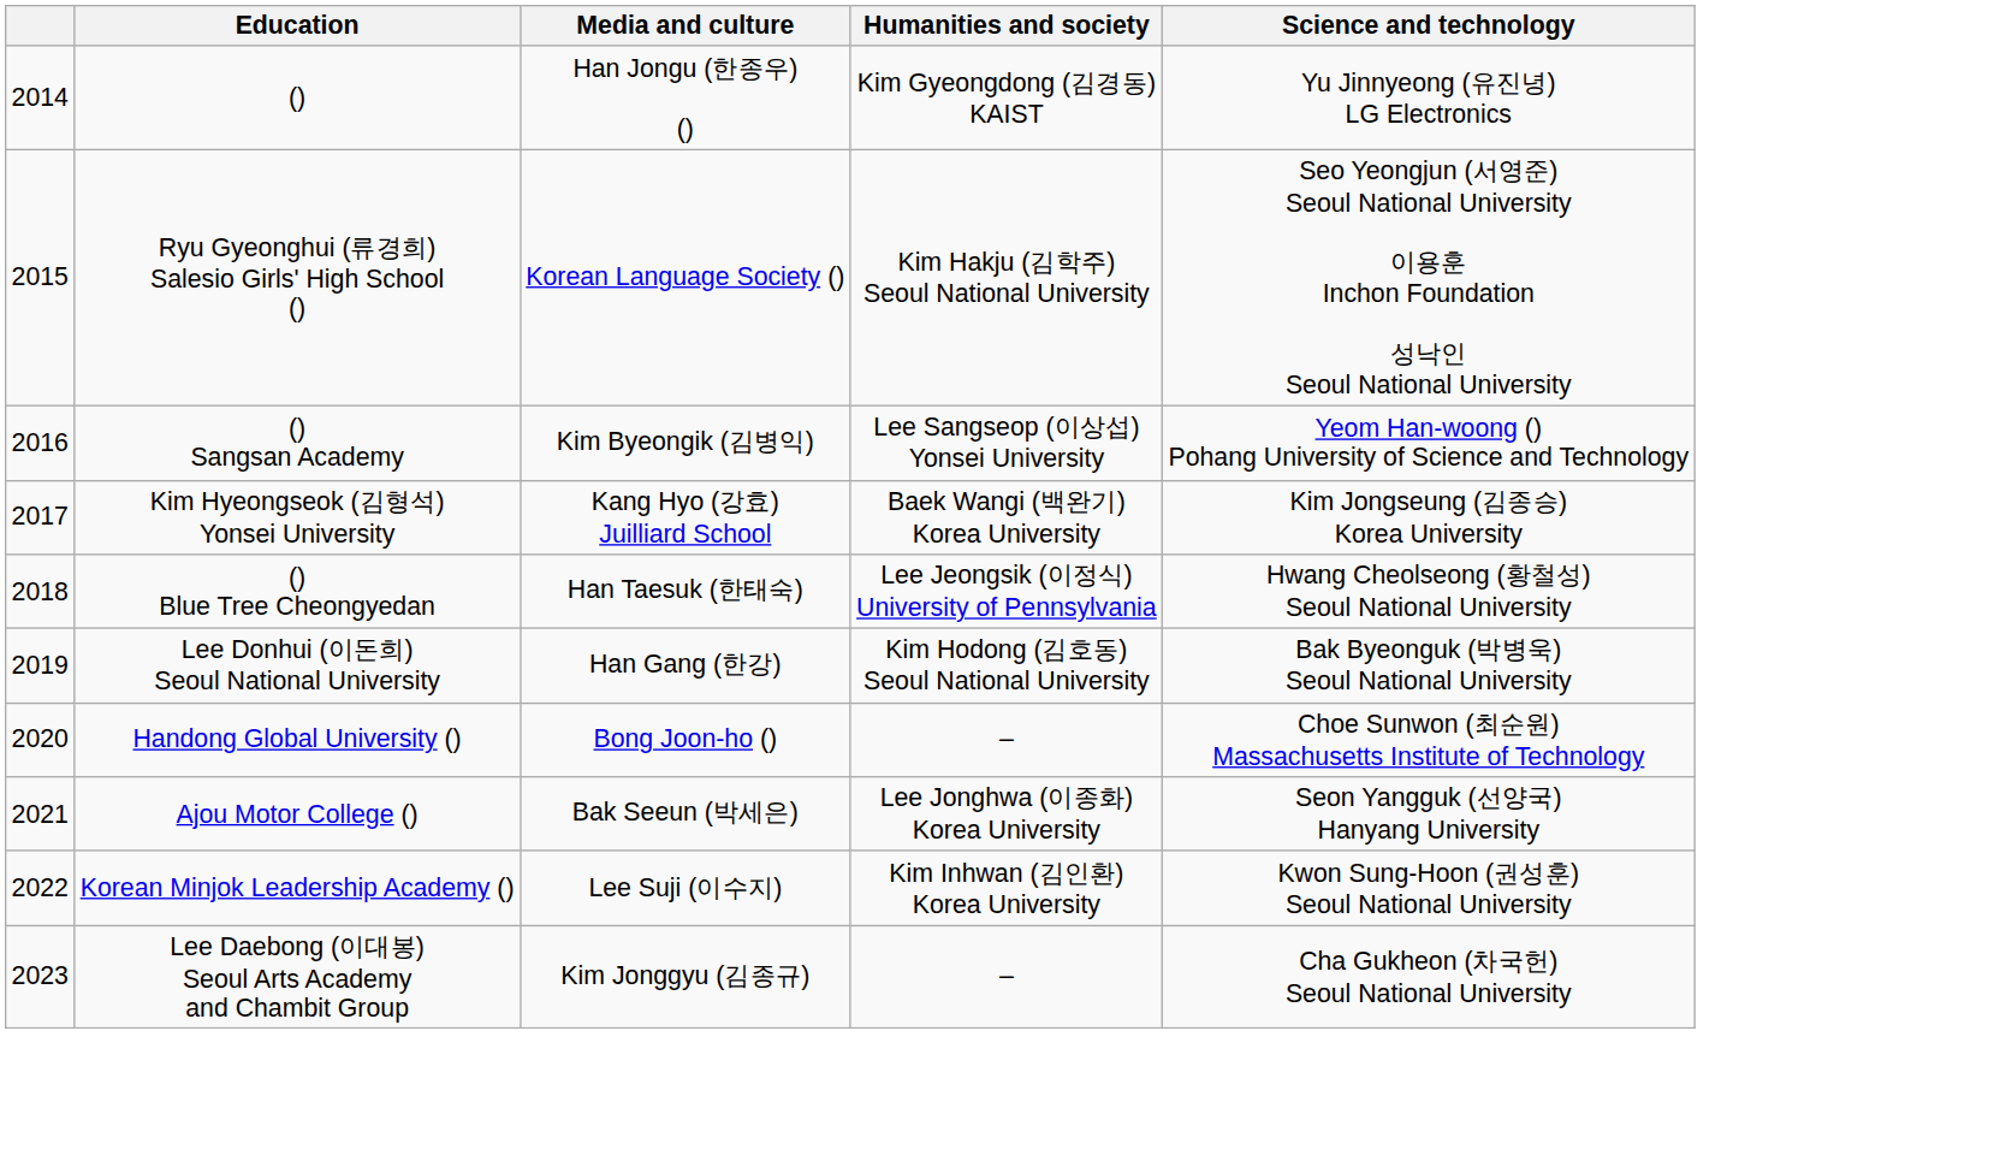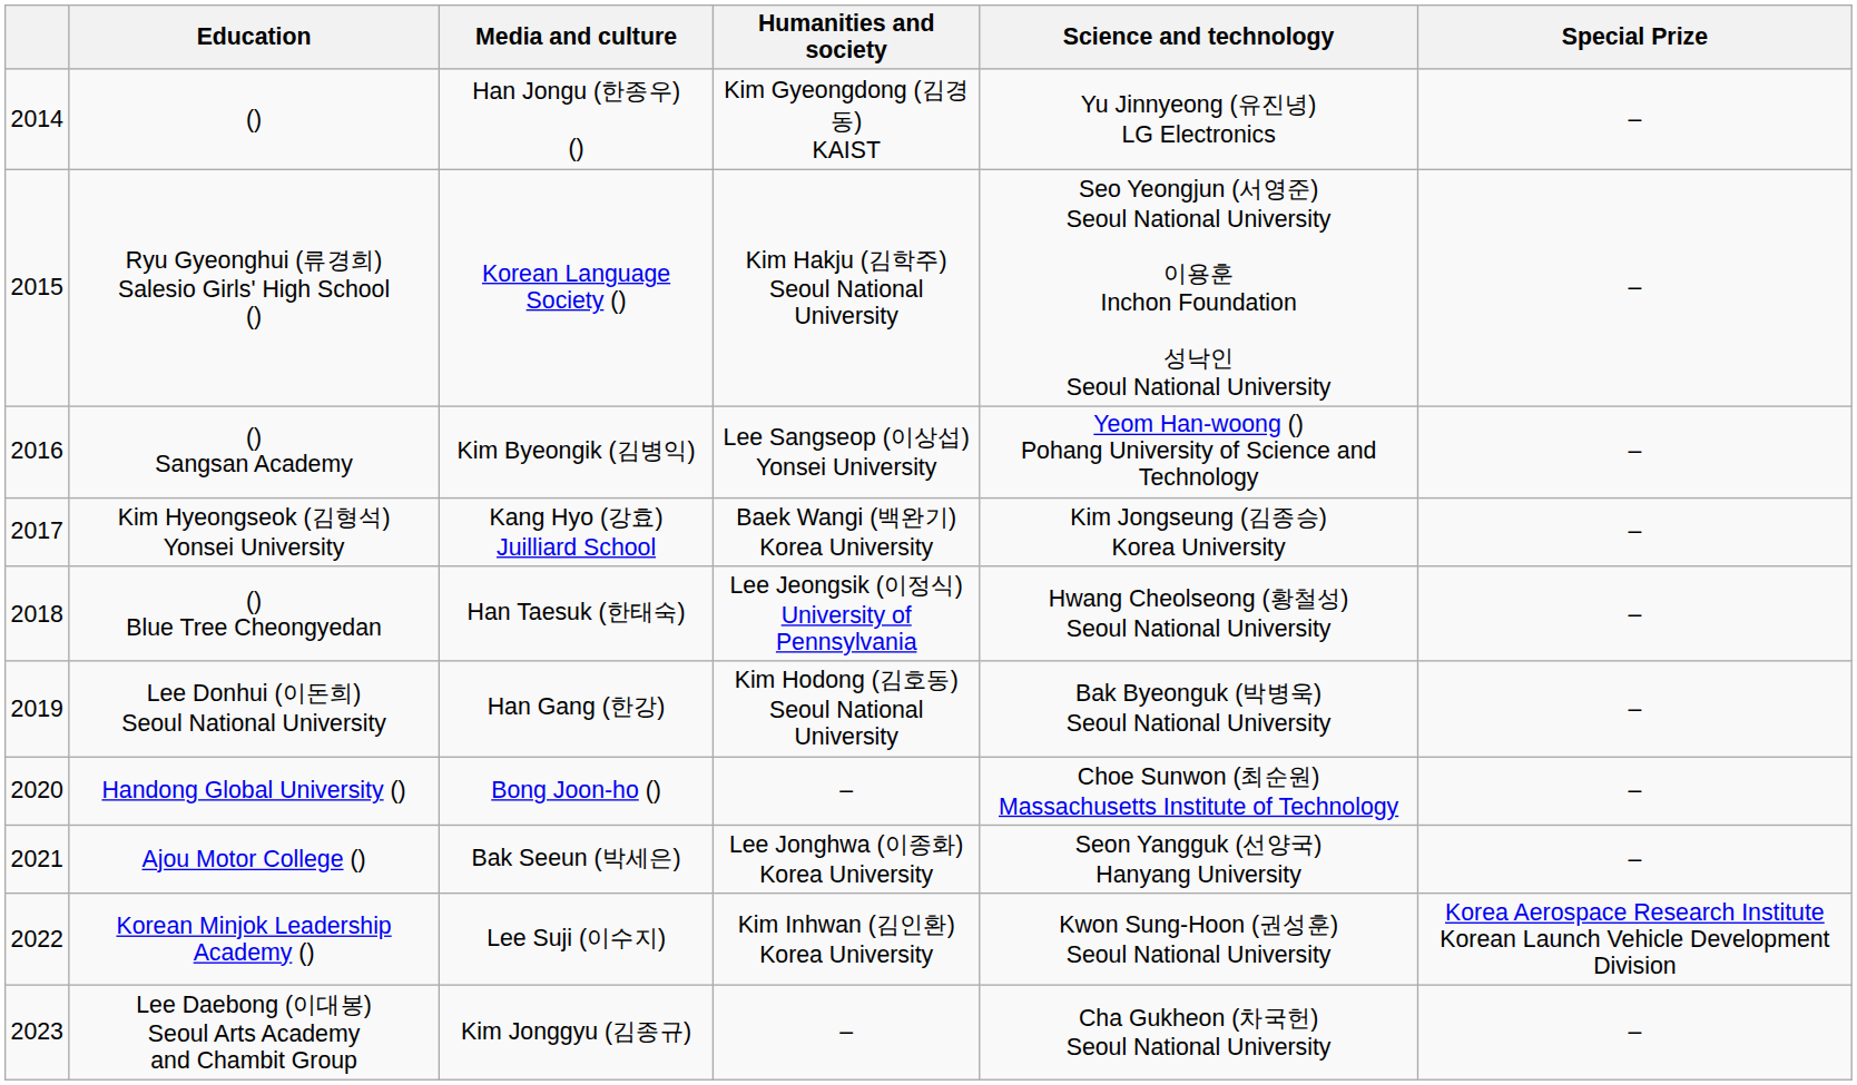+ column: Special Prize | – | – | – | – | – | – | – | – | Korea Aerospace Research Institute Korean Launch Vehicle Development Division | –
